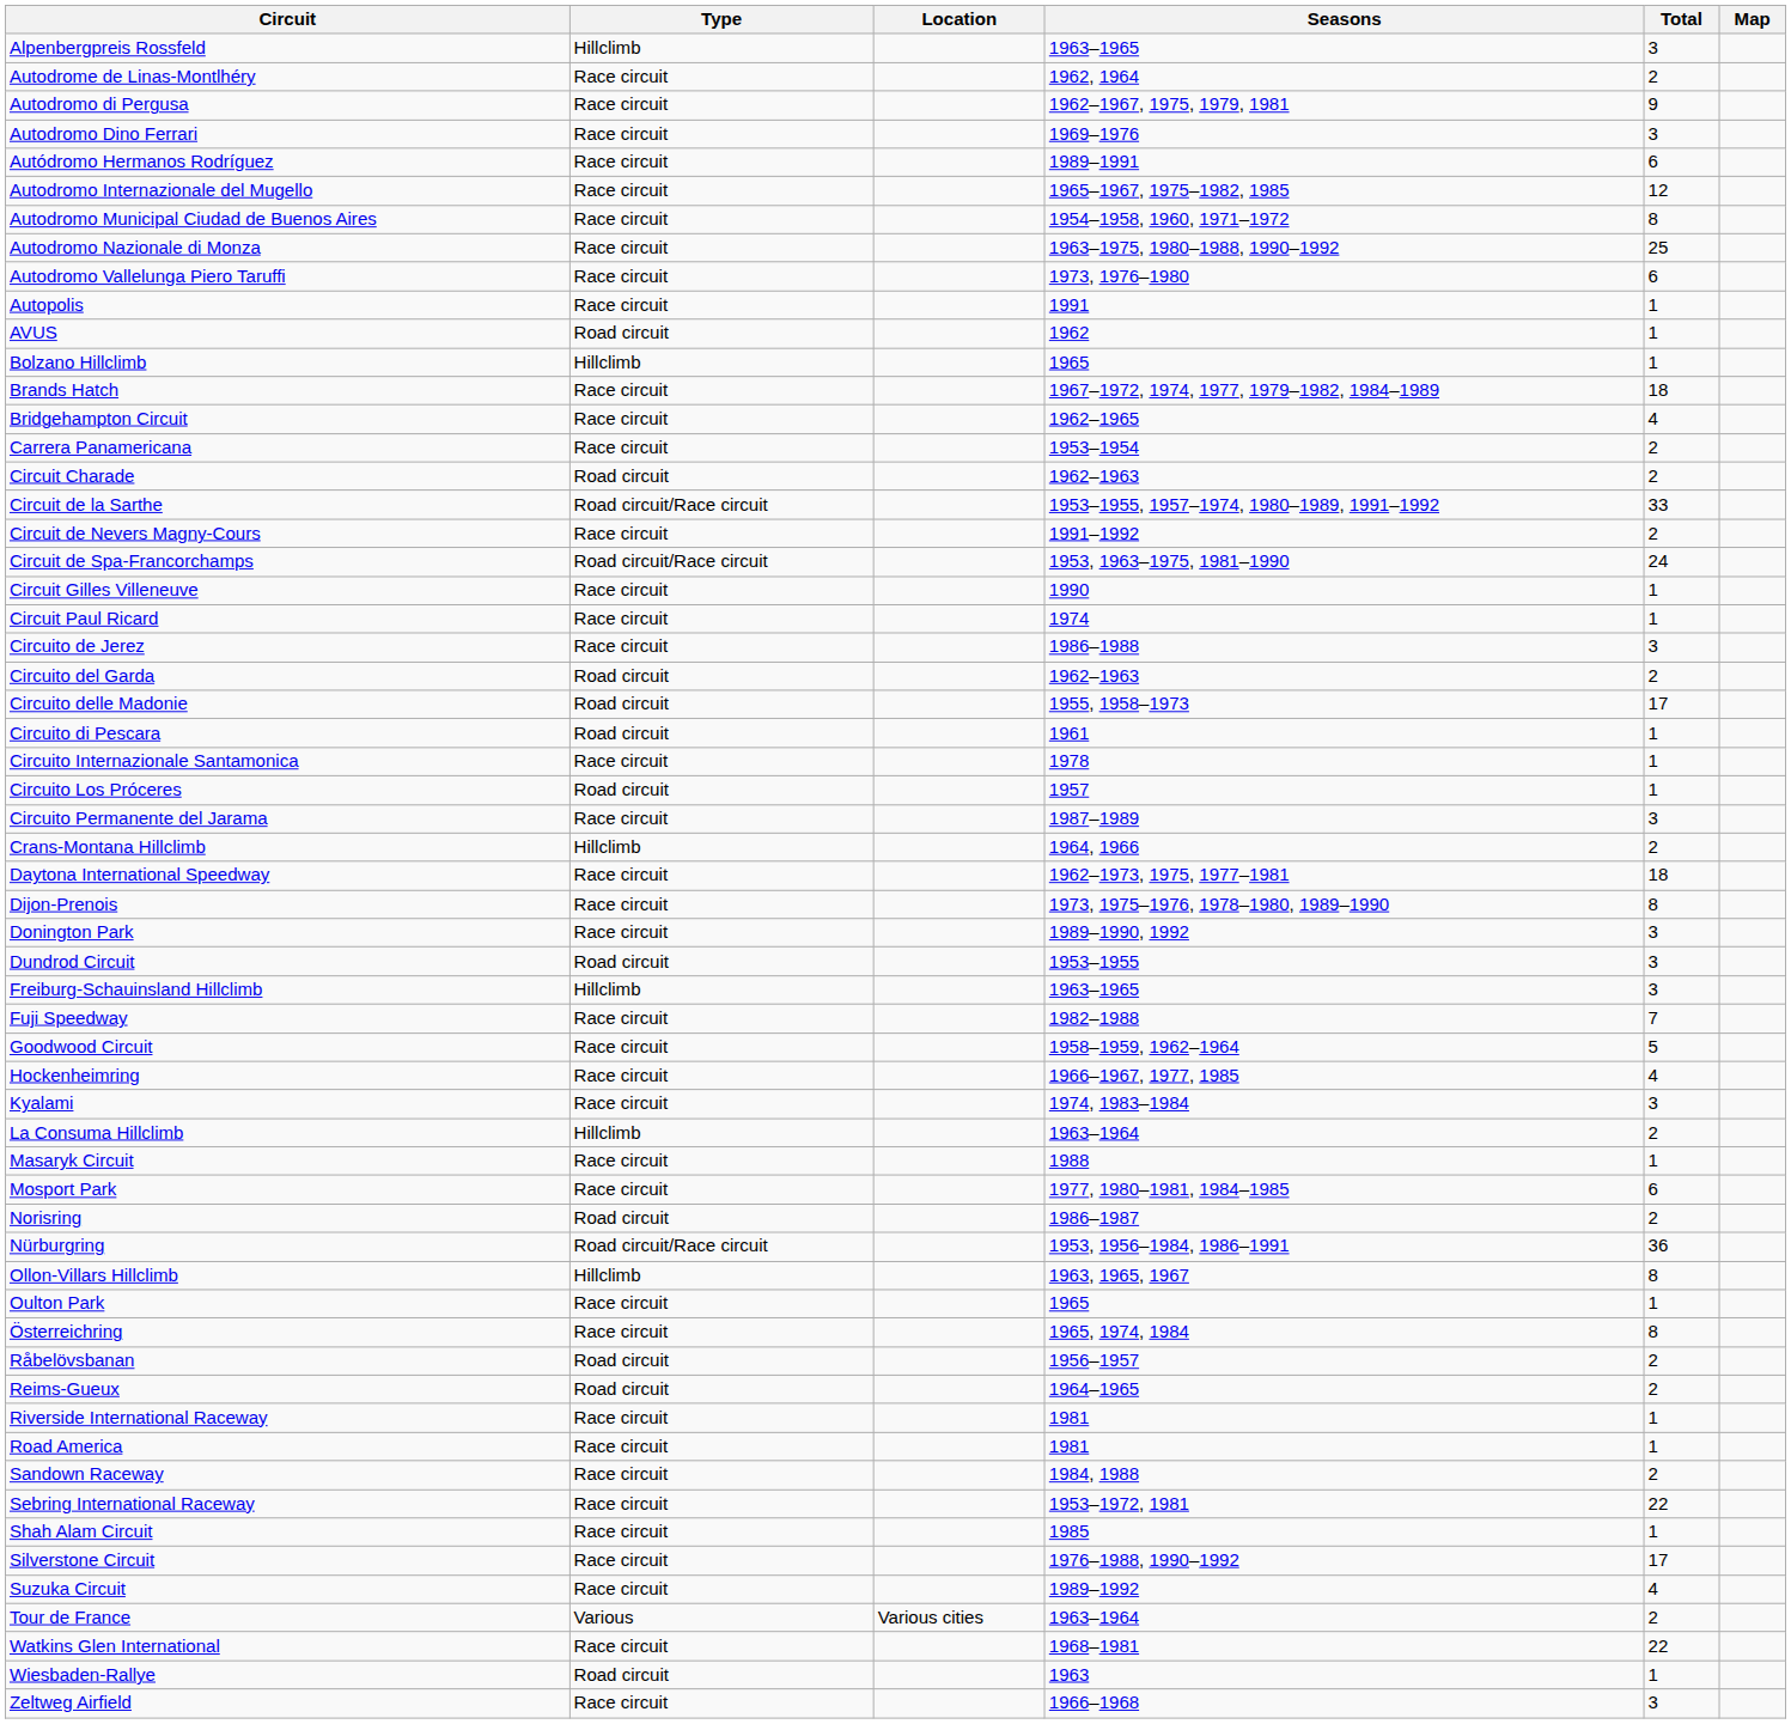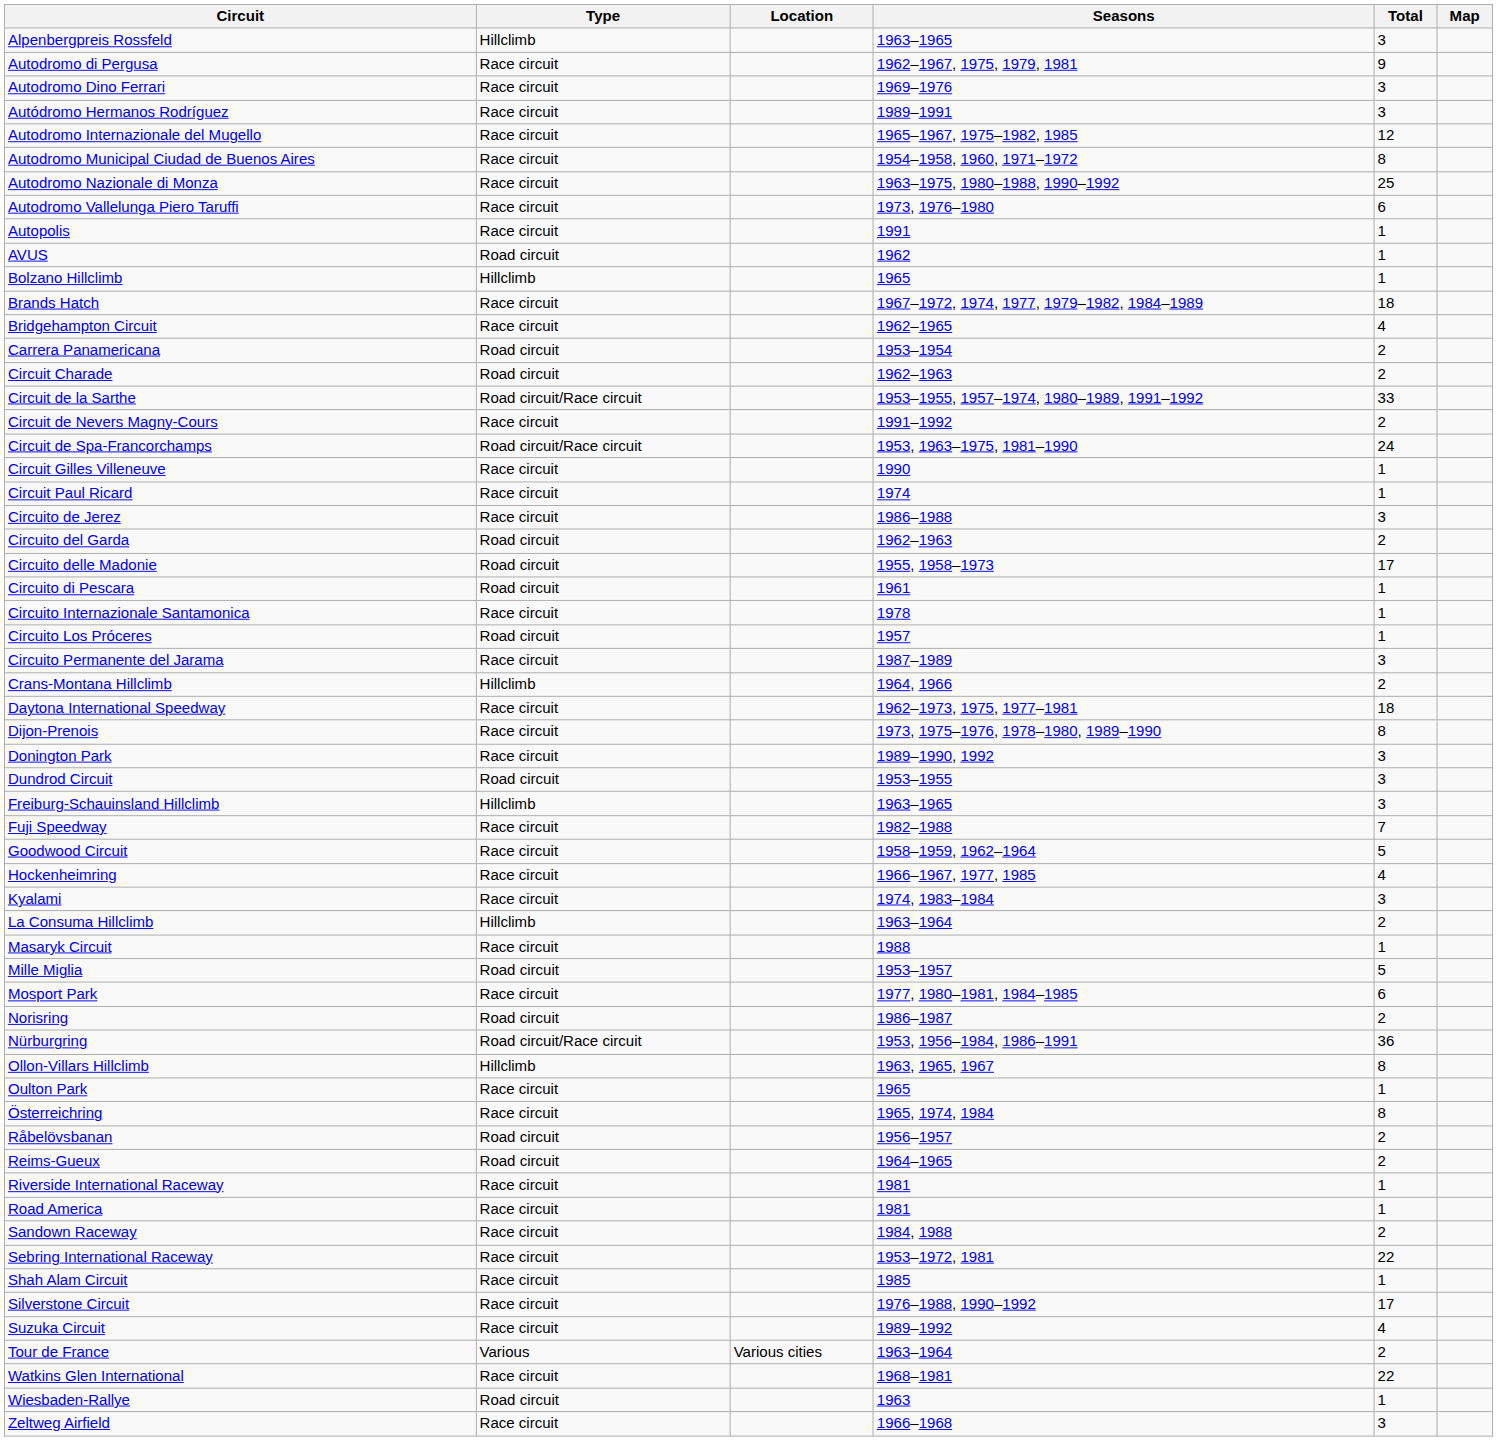- row: Autodrome de Linas-Montlhéry | Race circuit | 1962, 1964 | 2
Autódromo Hermanos Rodríguez | Total: 6 -> 3
Carrera Panamericana | Type: Race circuit -> Road circuit
+ row: Mille Miglia | Road circuit | 1953–1957 | 5
